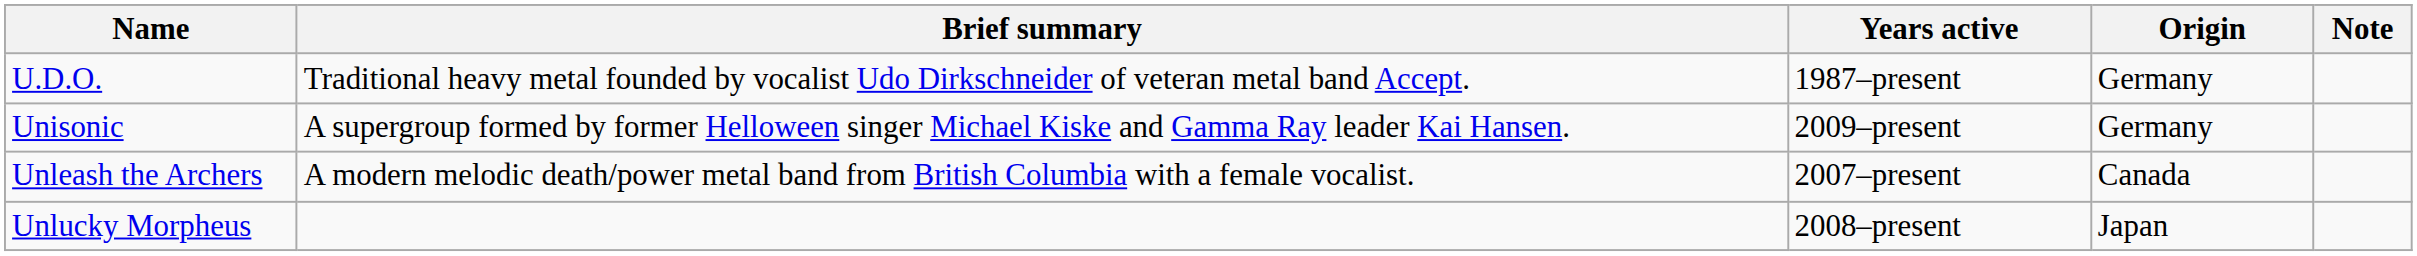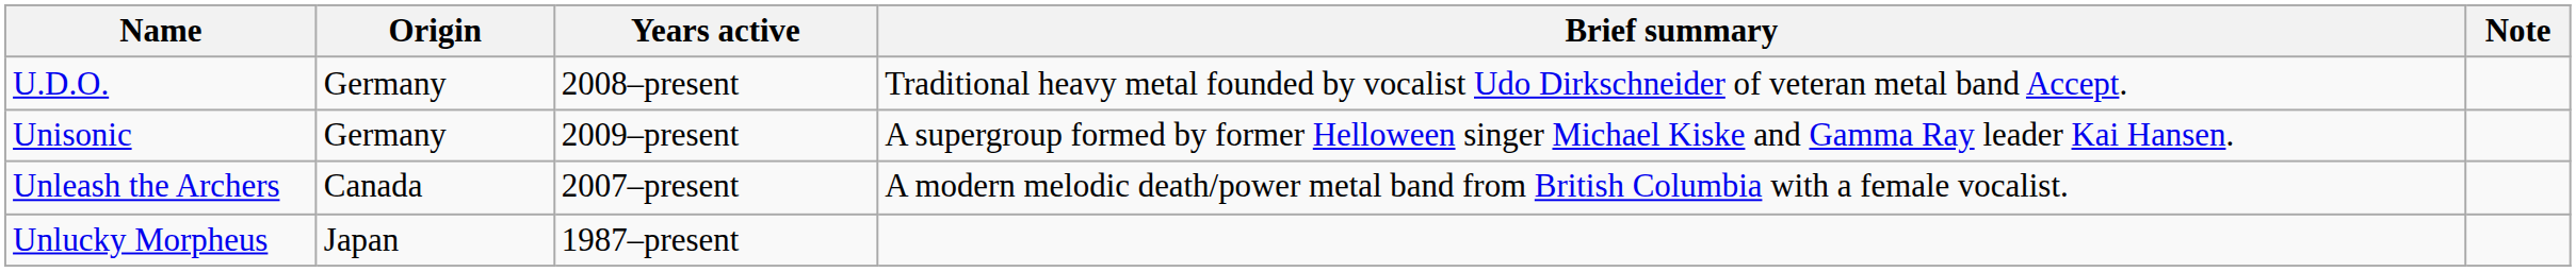columns swapped: Origin <-> Brief summary
U.D.O. | Years active: 1987–present -> 2008–present
Unlucky Morpheus | Years active: 2008–present -> 1987–present
